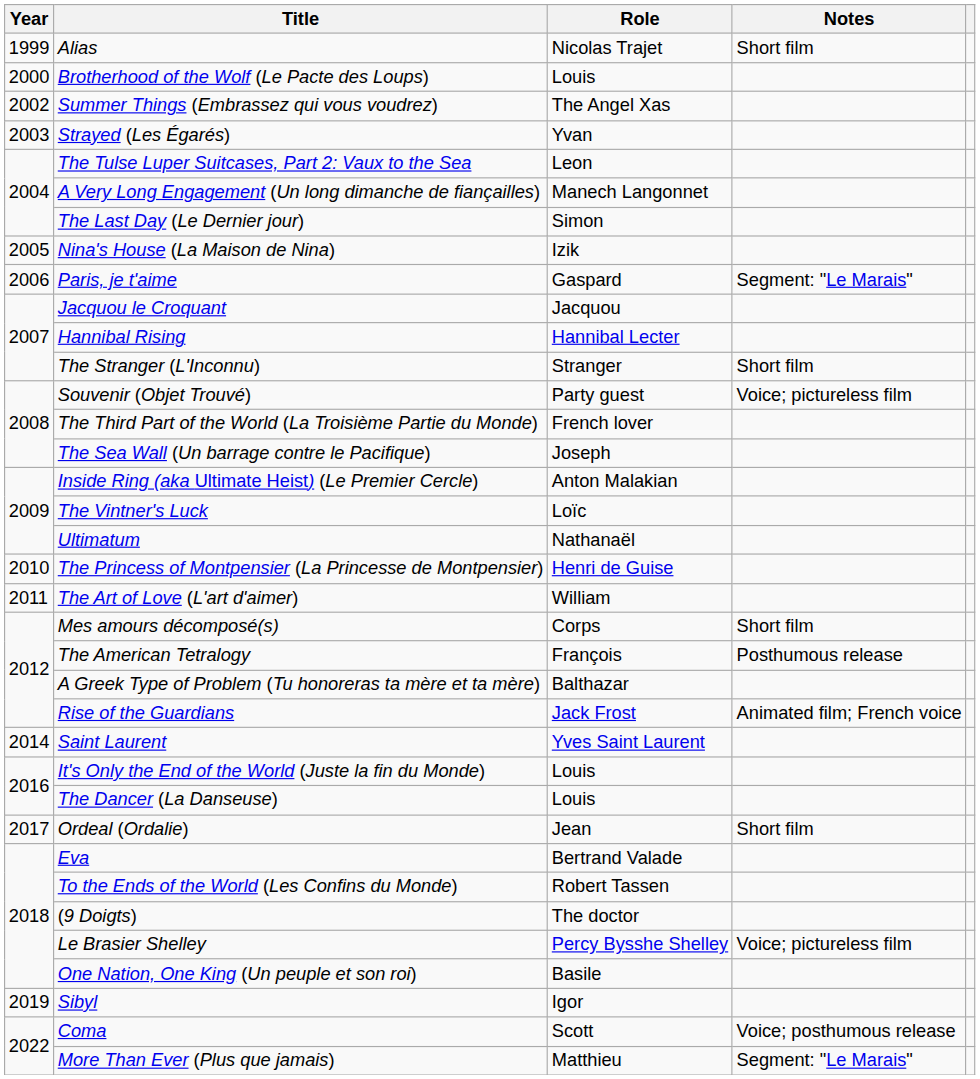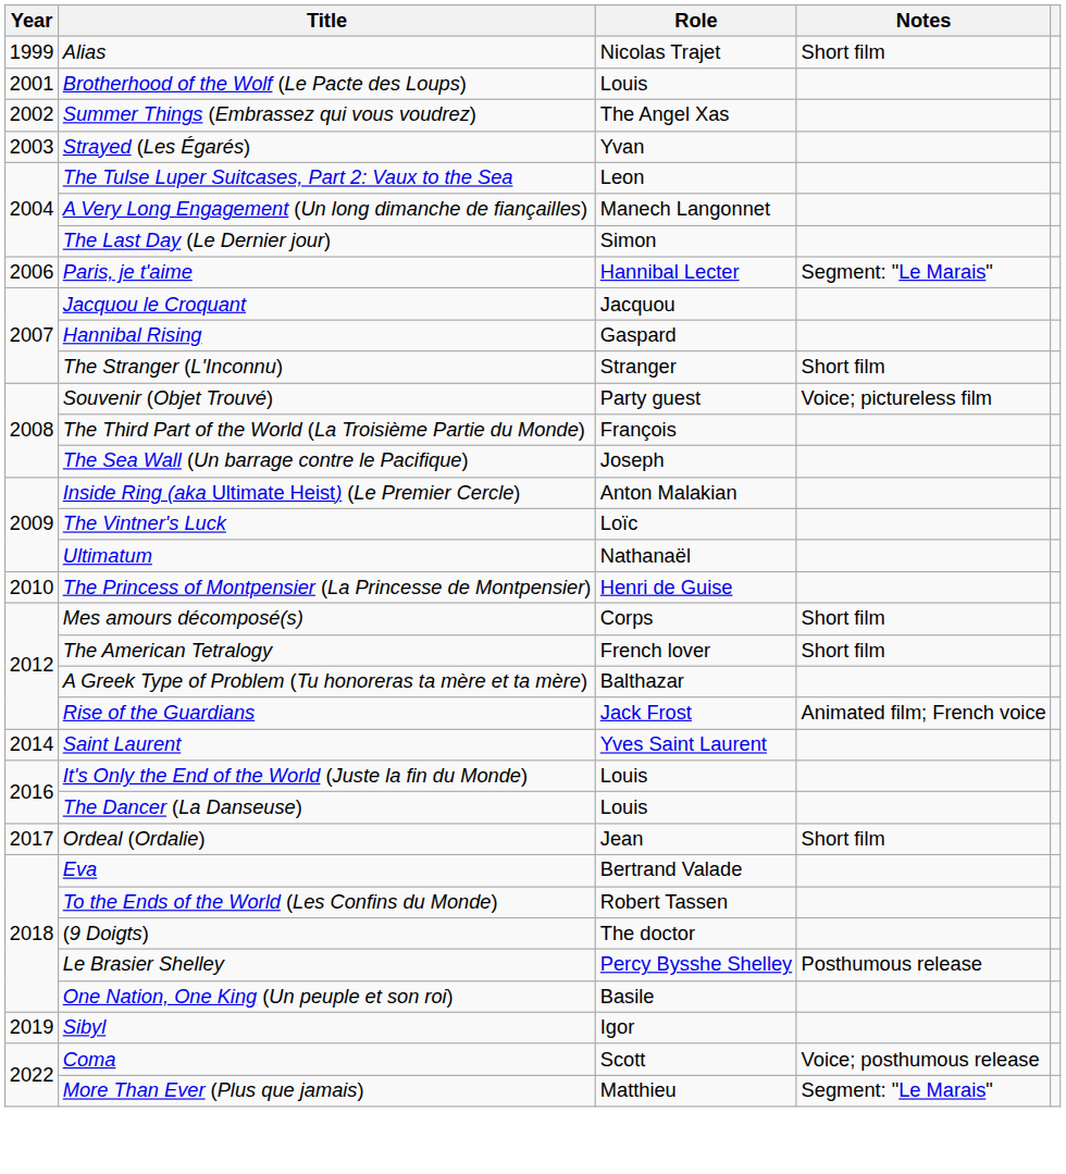Brotherhood of the Wolf (Le Pacte des Loups) | Year: 2000 -> 2001
- row: 2005 | Nina's House (La Maison de Nina) | Izik
Paris, je t'aime | Role: Gaspard -> Hannibal Lecter
Hannibal Rising | Role: Hannibal Lecter -> Gaspard
The Third Part of the World (La Troisième Partie du Monde) | Role: French lover -> François
- row: 2011 | The Art of Love (L'art d'aimer) | William
The American Tetralogy | Role: François -> French lover
The American Tetralogy | Notes: Posthumous release -> Short film
Le Brasier Shelley | Notes: Voice; pictureless film -> Posthumous release
